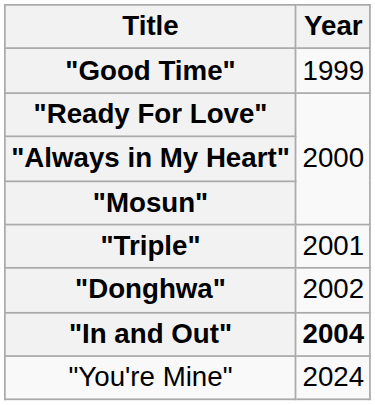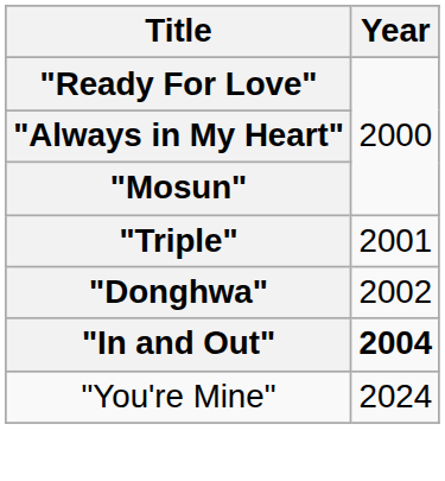- row: "Good Time" | 1999
